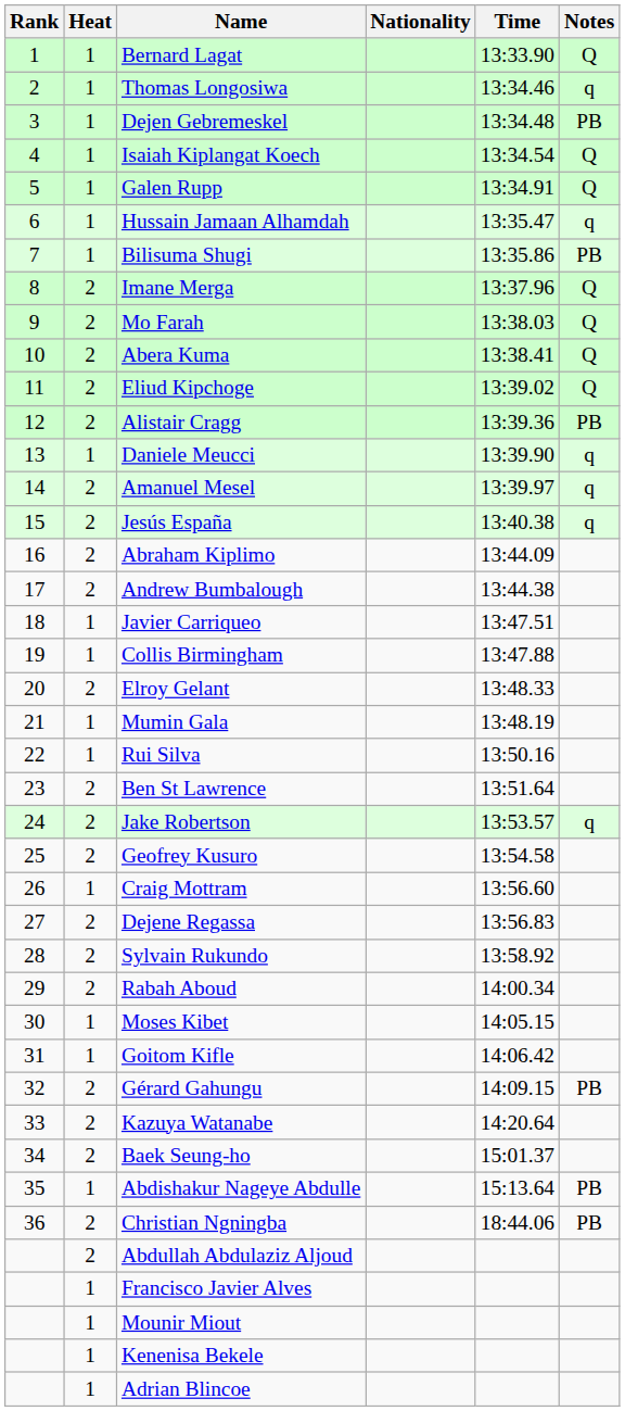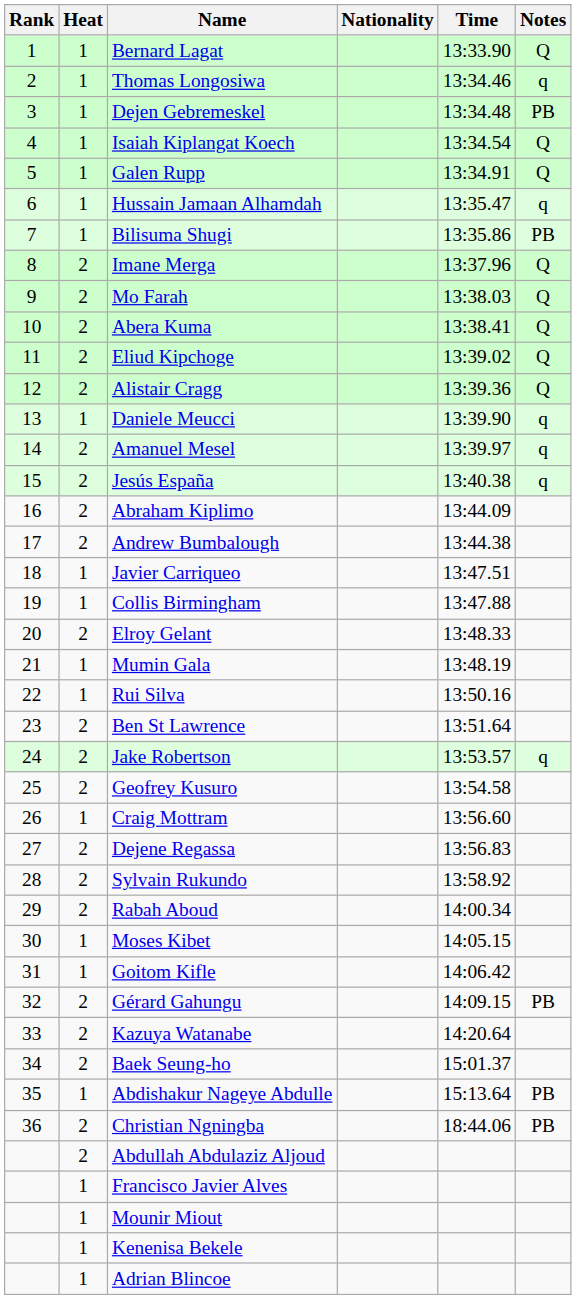Alistair Cragg | Notes: PB -> Q
